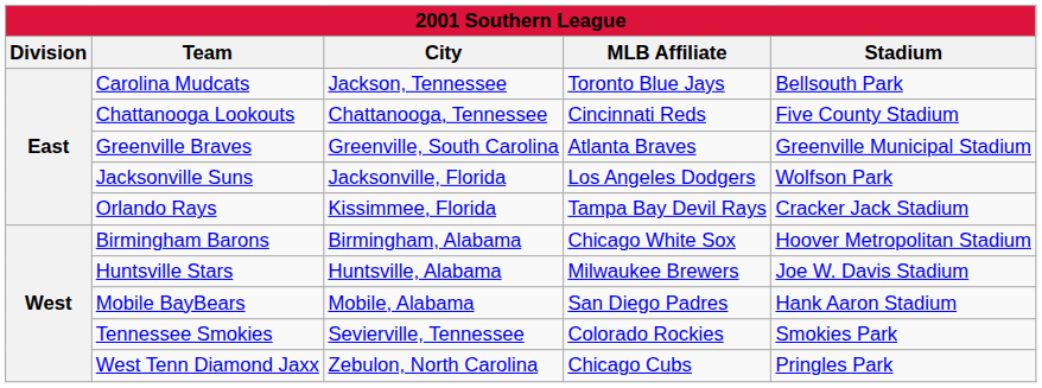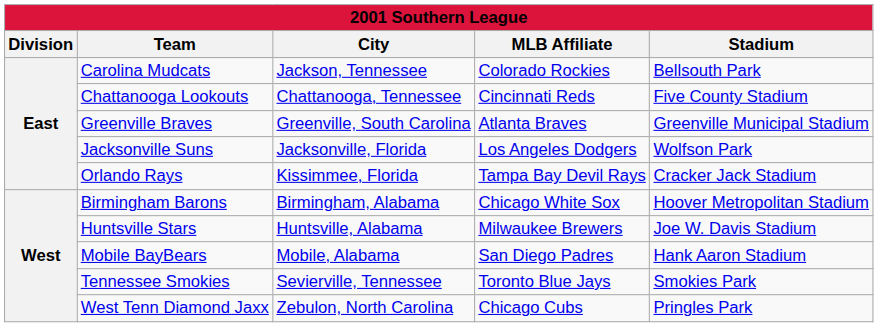Carolina Mudcats | MLB Affiliate: Toronto Blue Jays -> Colorado Rockies
Tennessee Smokies | MLB Affiliate: Colorado Rockies -> Toronto Blue Jays
